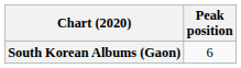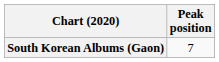South Korean Albums (Gaon) | Peak position: 6 -> 7
